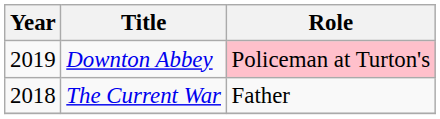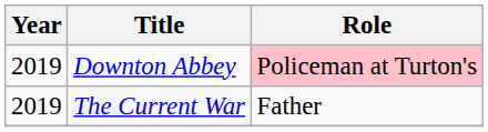The Current War | Year: 2018 -> 2019
